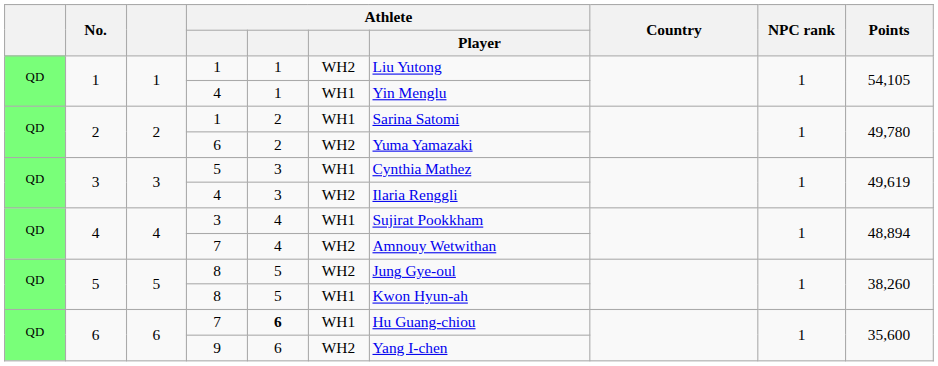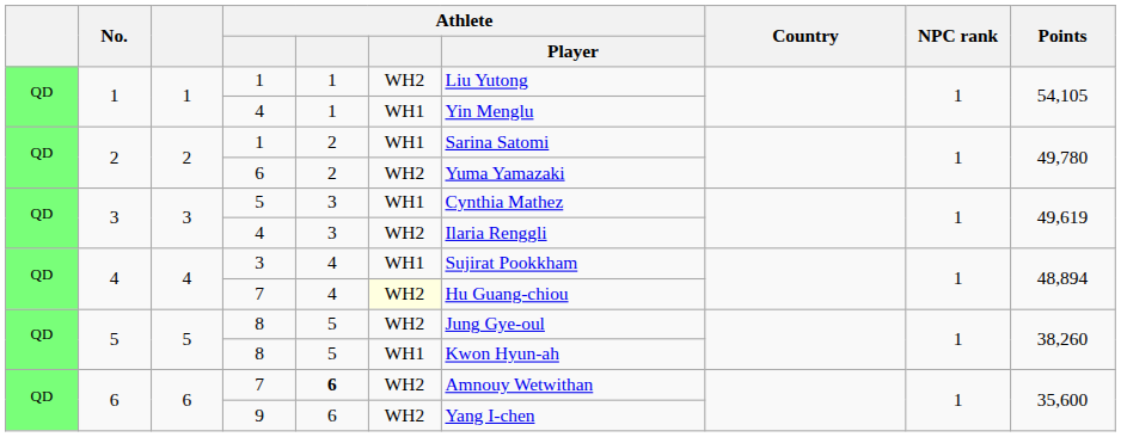4 / 7 | column 6: no background -> lightyellow background
4 / 7 | Athlete / Player: Amnouy Wetwithan -> Hu Guang-chiou
6 / 7 | column 6: WH1 -> WH2
6 / 7 | Athlete / Player: Hu Guang-chiou -> Amnouy Wetwithan
